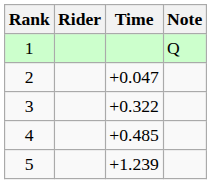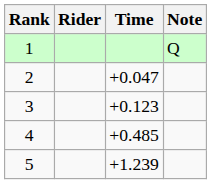3 | Time: +0.322 -> +0.123
